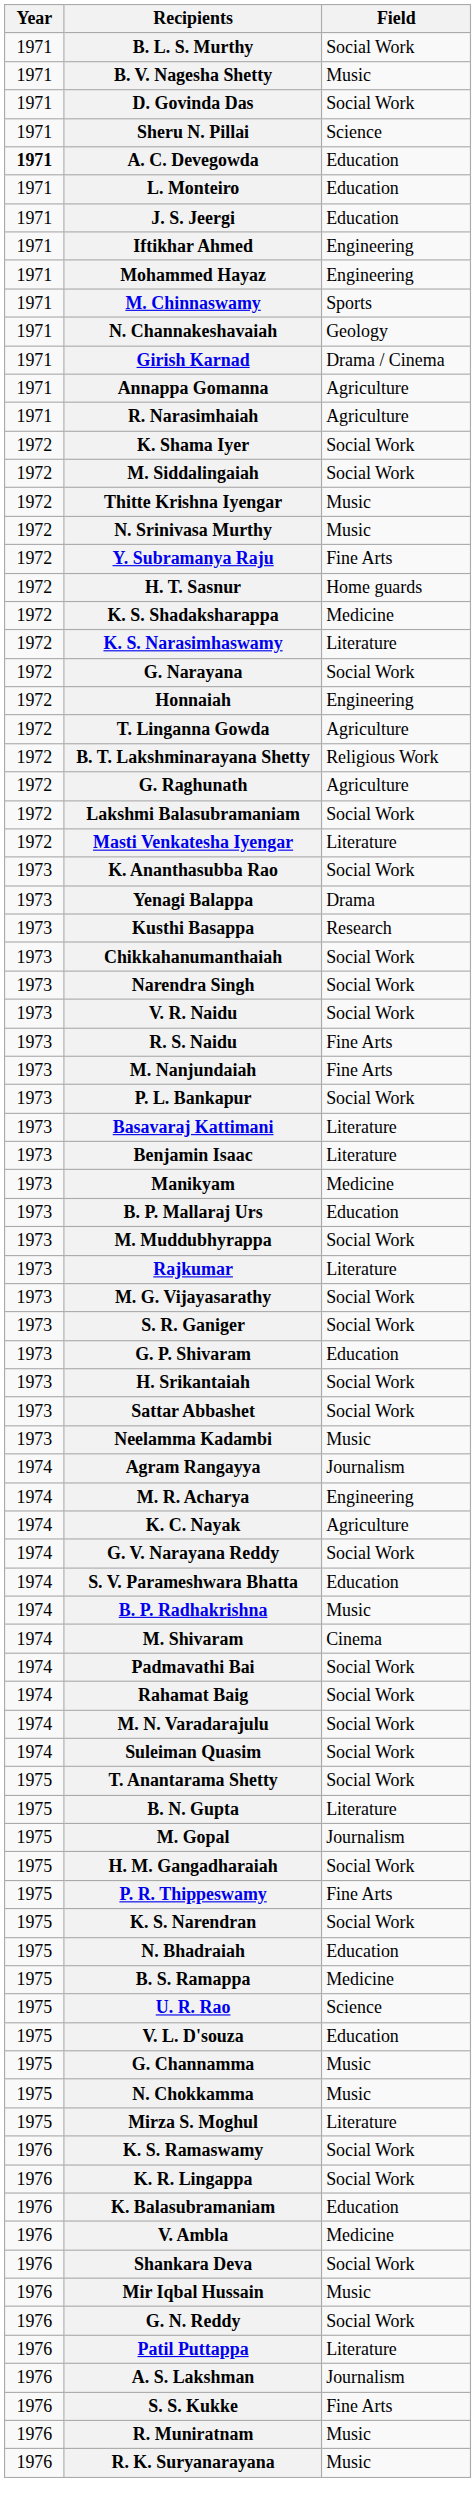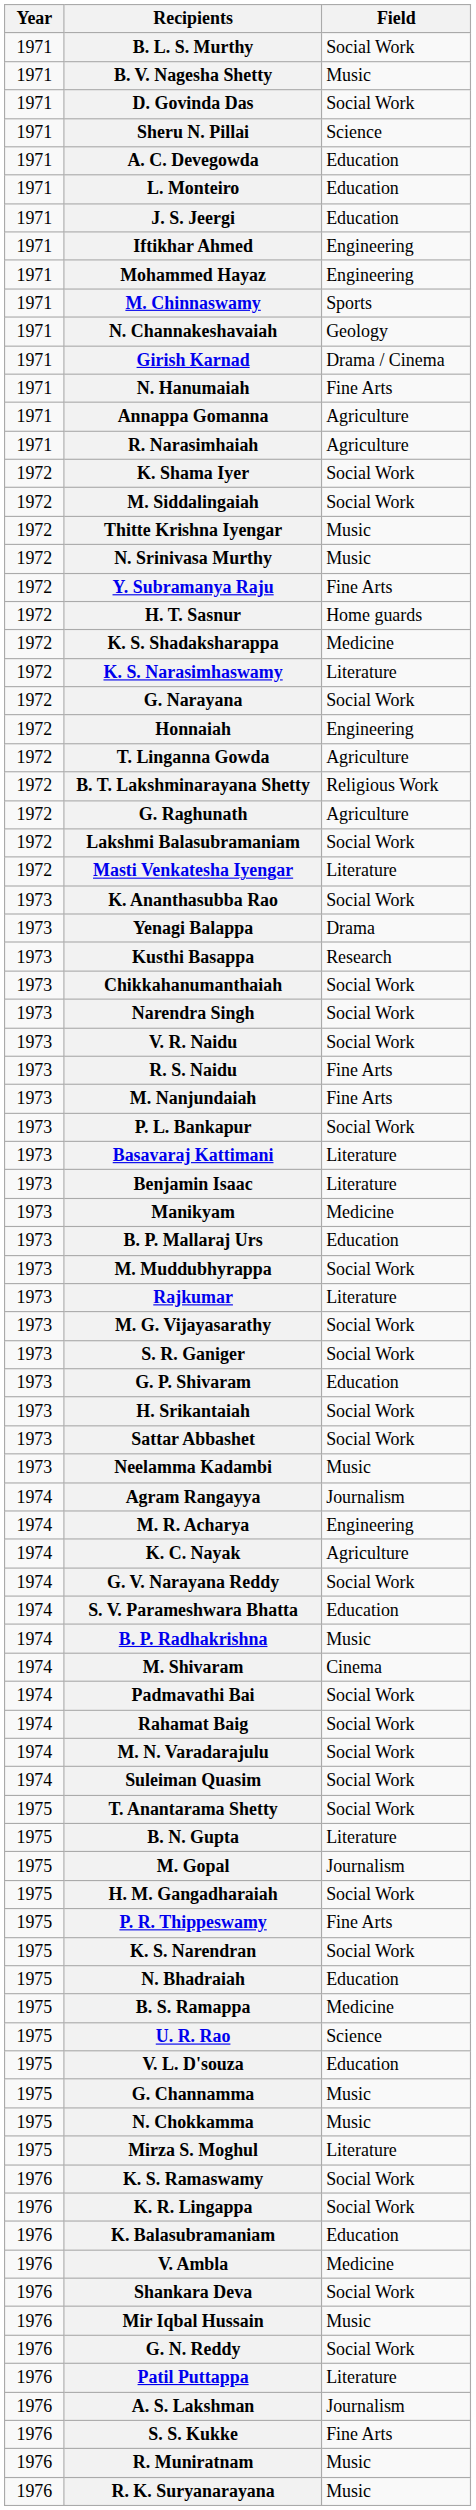A. C. Devegowda | Year: bold -> normal
+ row: 1971 | N. Hanumaiah | Fine Arts
